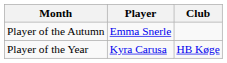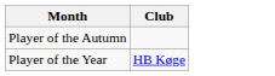- column: Player | Emma Snerle | Kyra Carusa
